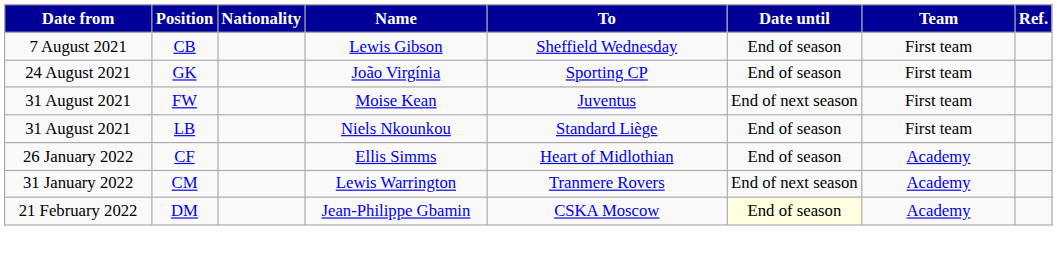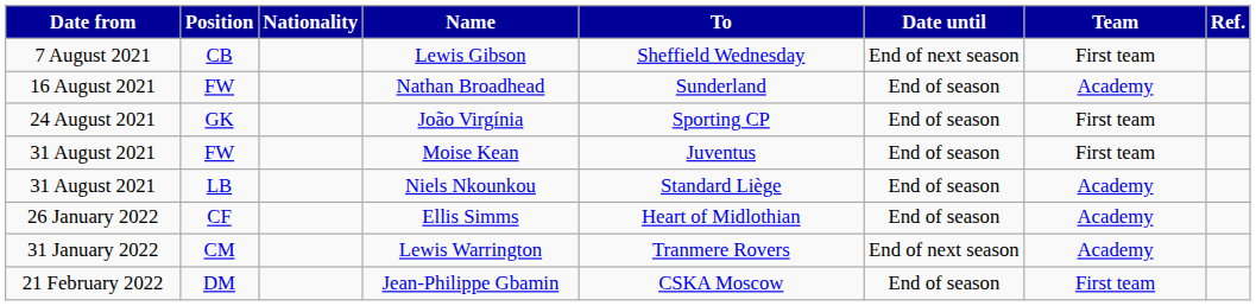Lewis Gibson | Date until: End of season -> End of next season
+ row: 16 August 2021 | FW | Nathan Broadhead | Sunderland | End of season | Academy
Moise Kean | Date until: End of next season -> End of season
Niels Nkounkou | Team: First team -> Academy
Jean-Philippe Gbamin | Date until: lightyellow background -> no background
Jean-Philippe Gbamin | Team: Academy -> First team
